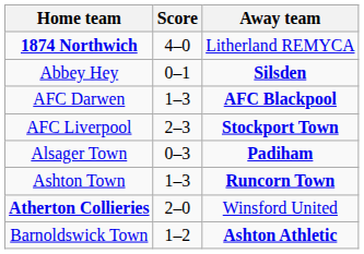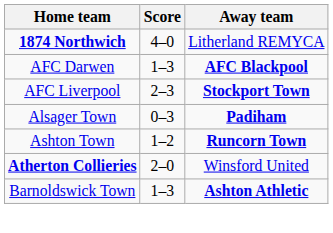- row: Abbey Hey | 0–1 | Silsden
Ashton Town | Score: 1–3 -> 1–2
Barnoldswick Town | Score: 1–2 -> 1–3
